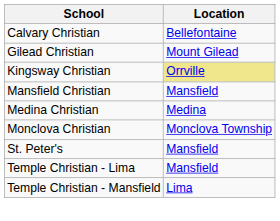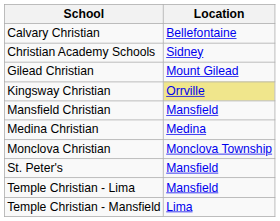+ row: Christian Academy Schools | Sidney
